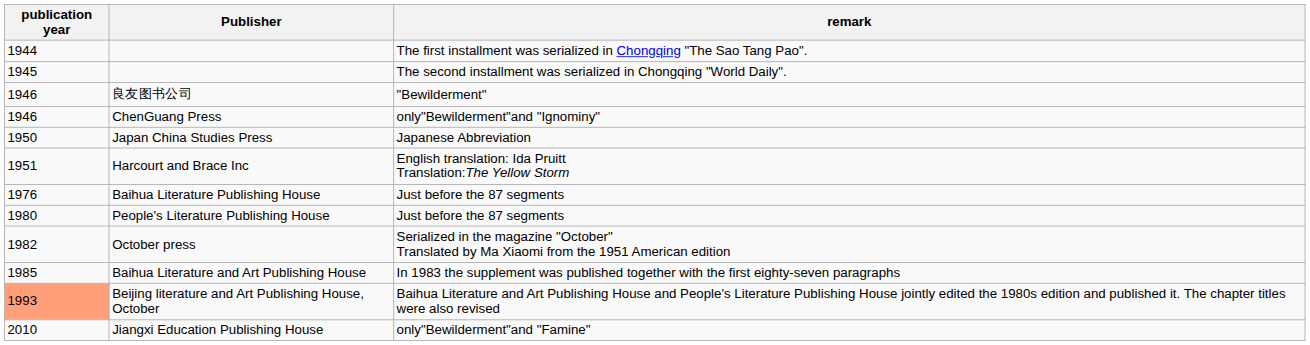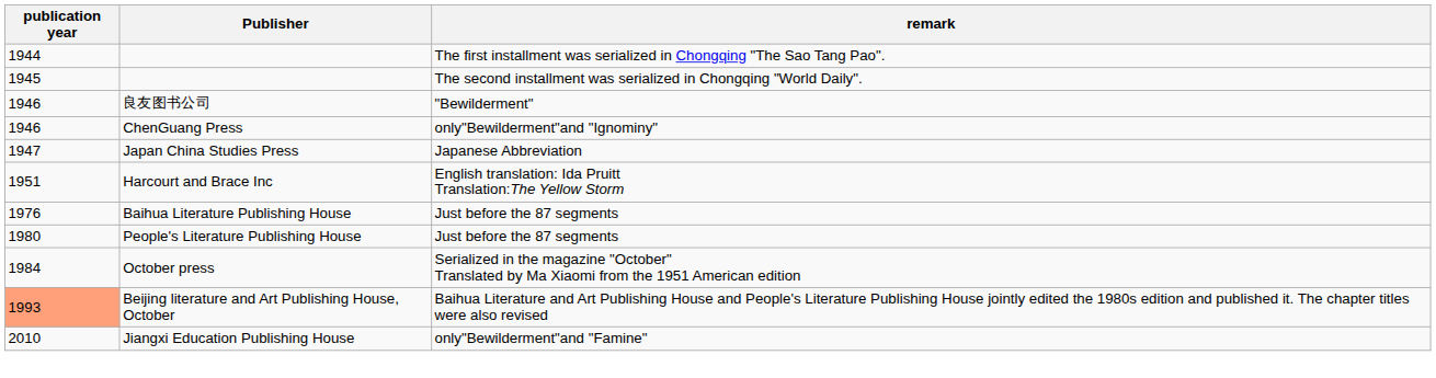Japan China Studies Press | publication year: 1950 -> 1947
October press | publication year: 1982 -> 1984
- row: 1985 | Baihua Literature and Art Publishing House | In 1983 the supplement was published together with the first eighty-seven paragraphs
